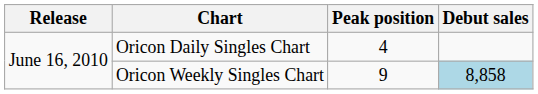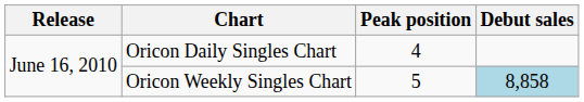Oricon Weekly Singles Chart | Peak position: 9 -> 5
